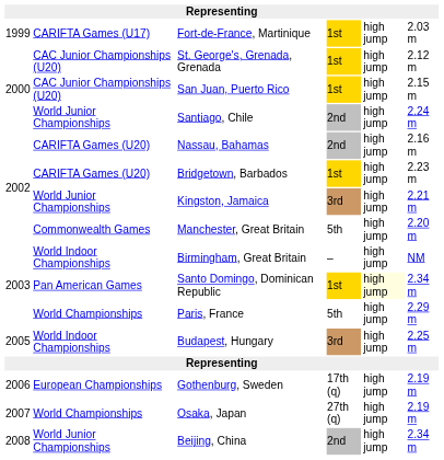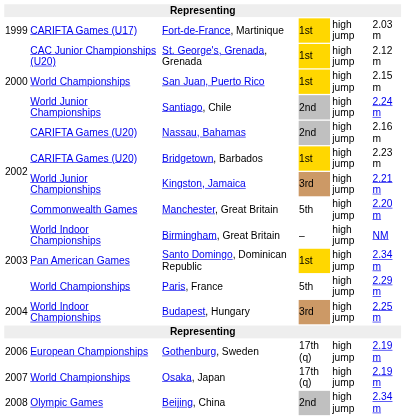San Juan, Puerto Rico | column 2: CAC Junior Championships (U20) -> World Championships
Santo Domingo, Dominican Republic | column 5: lightyellow background -> no background
Budapest, Hungary | column 1: 2005 -> 2004
Osaka, Japan | column 4: 27th (q) -> 17th (q)
Beijing, China | column 2: World Junior Championships -> Olympic Games
